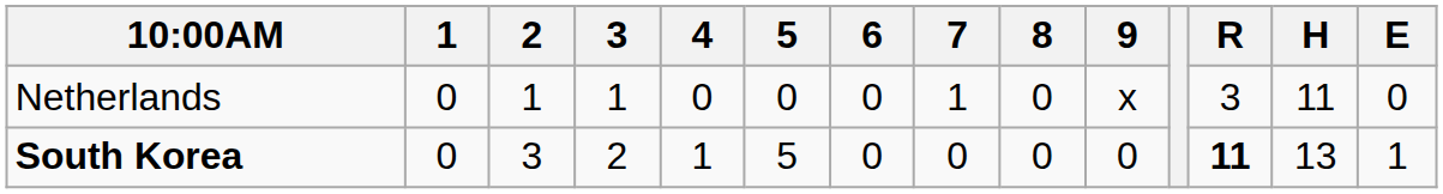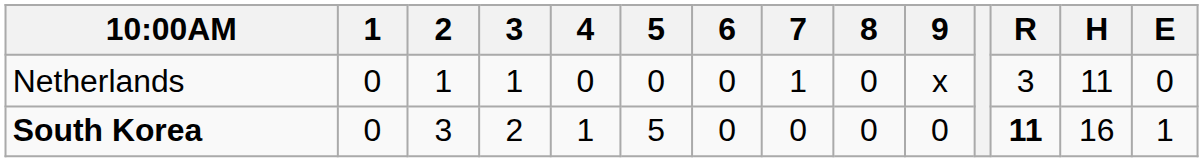South Korea | H: 13 -> 16
